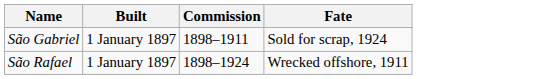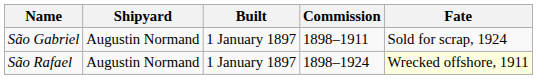+ column: Shipyard | Augustin Normand | Augustin Normand
São Rafael | Fate: no background -> lightyellow background
